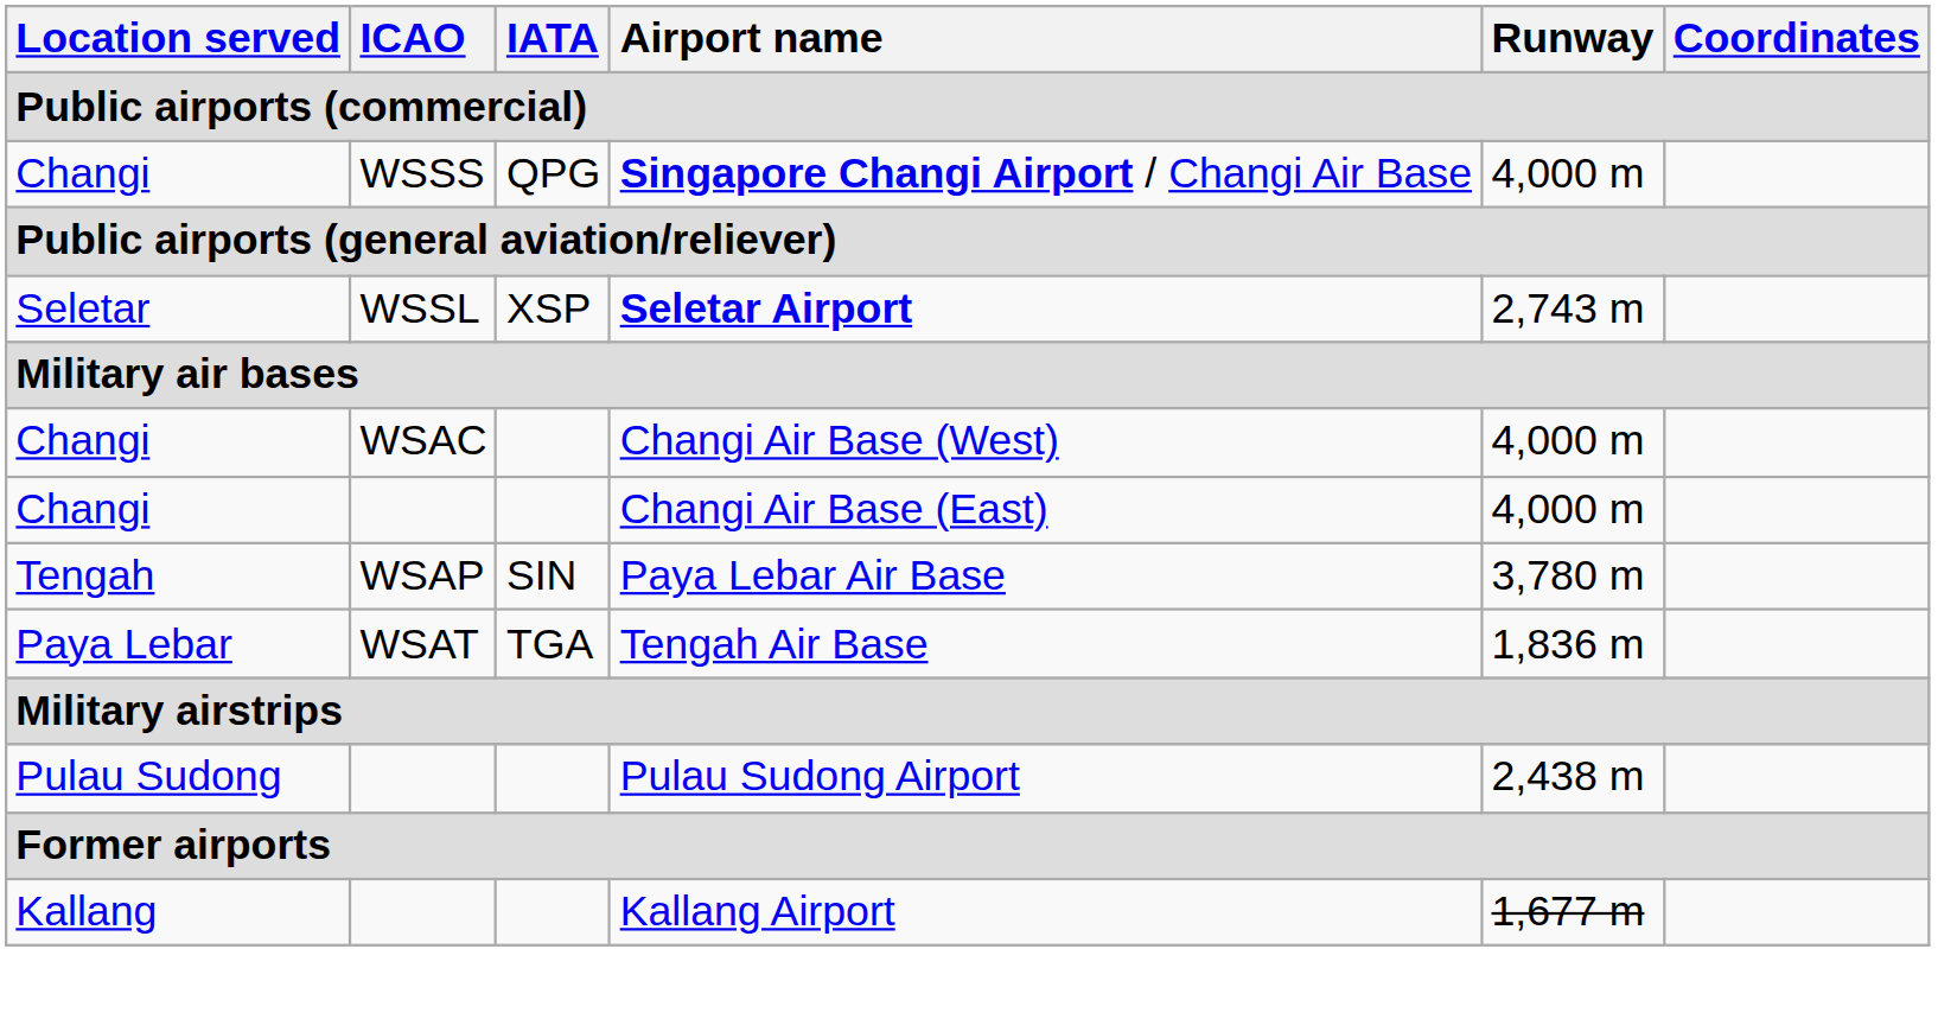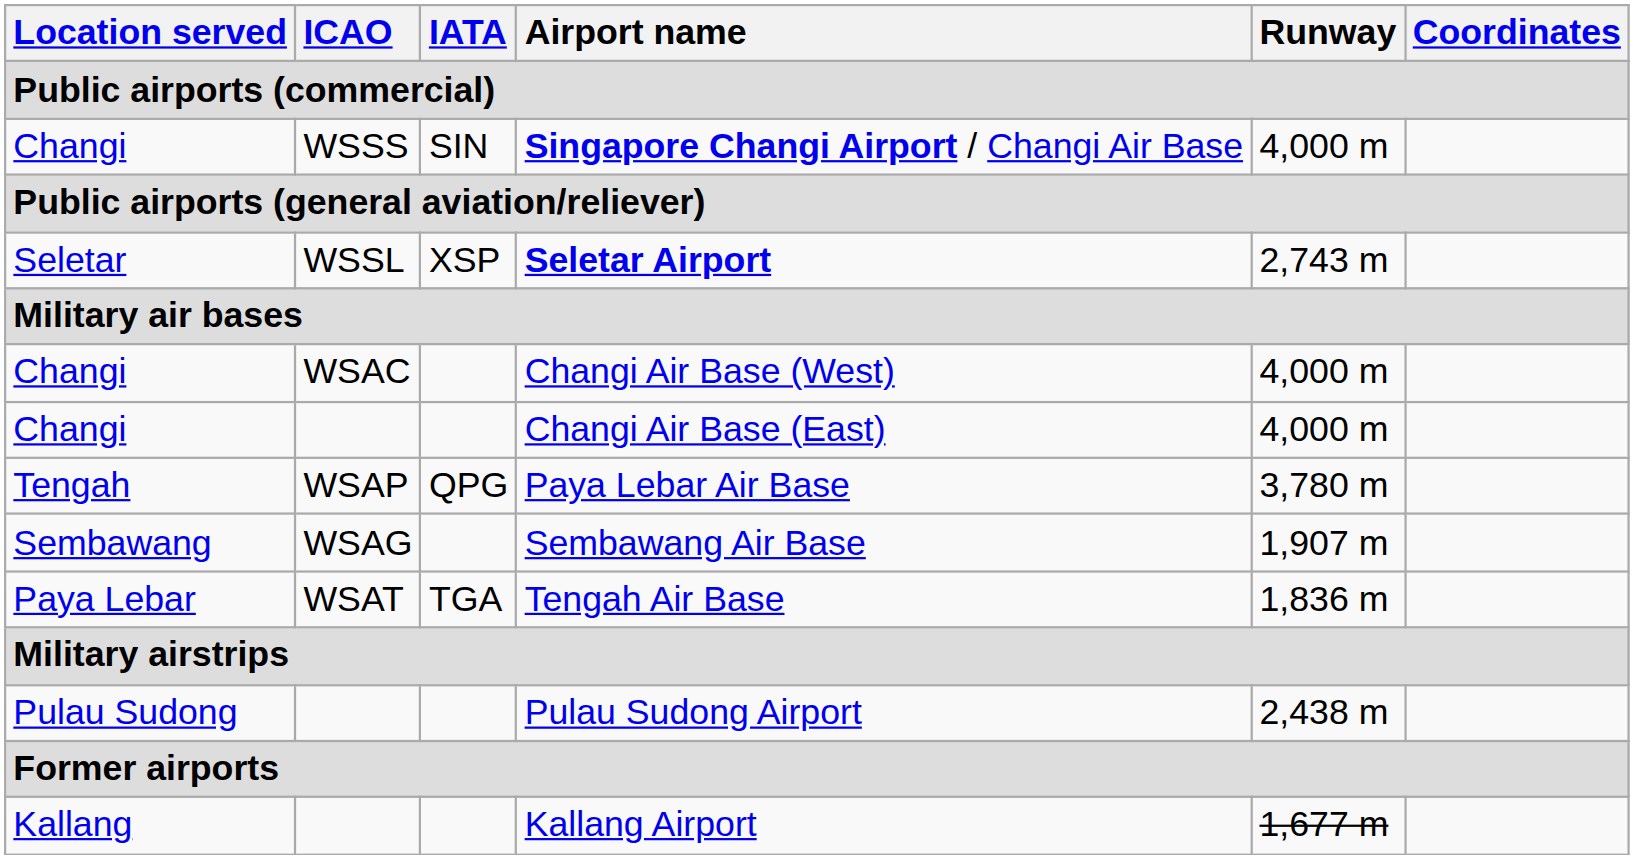Singapore Changi Airport / Changi Air Base | IATA: QPG -> SIN
Paya Lebar Air Base | IATA: SIN -> QPG
+ row: Sembawang | WSAG | Sembawang Air Base | 1,907 m
